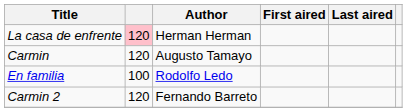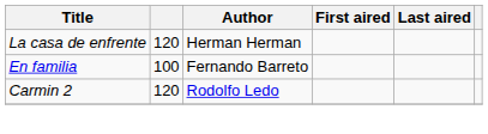La casa de enfrente | column 2: pink background -> no background
- row: Carmin | 120 | Augusto Tamayo
En familia | Author: Rodolfo Ledo -> Fernando Barreto
Carmin 2 | Author: Fernando Barreto -> Rodolfo Ledo
